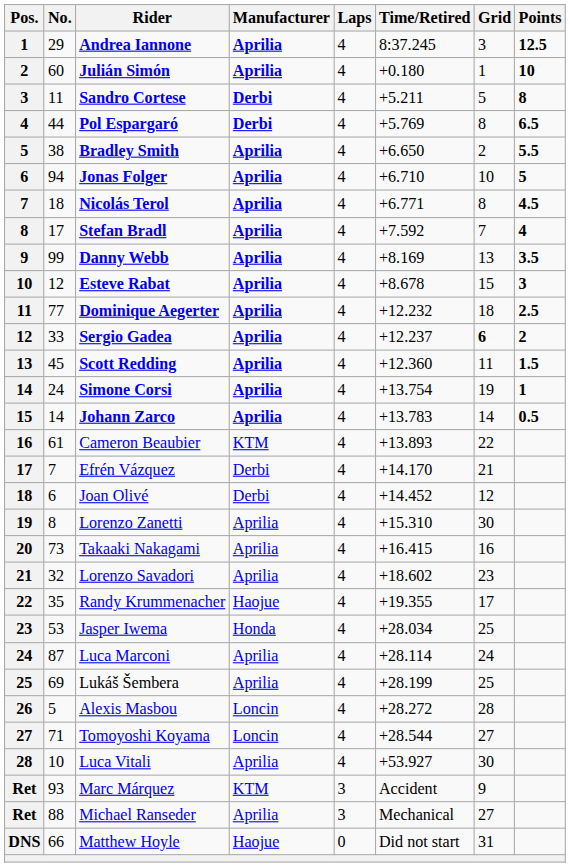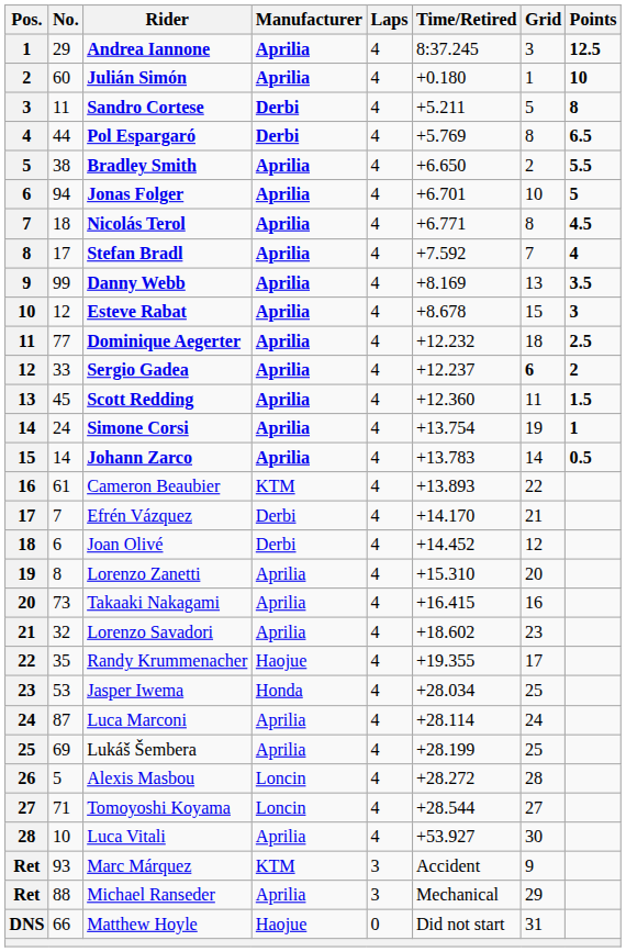Jonas Folger | Time/Retired: +6.710 -> +6.701
Lorenzo Zanetti | Grid: 30 -> 20
Michael Ranseder | Grid: 27 -> 29
